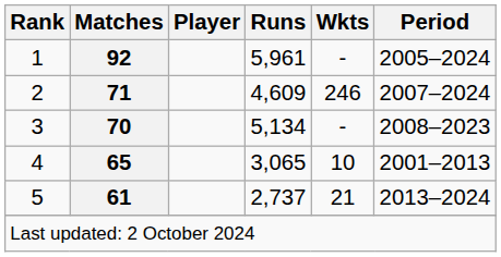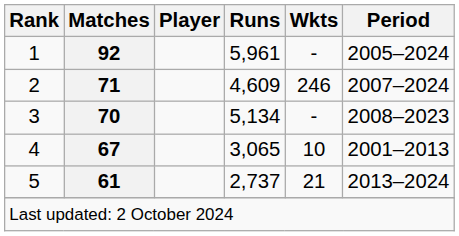4 | Matches: 65 -> 67
